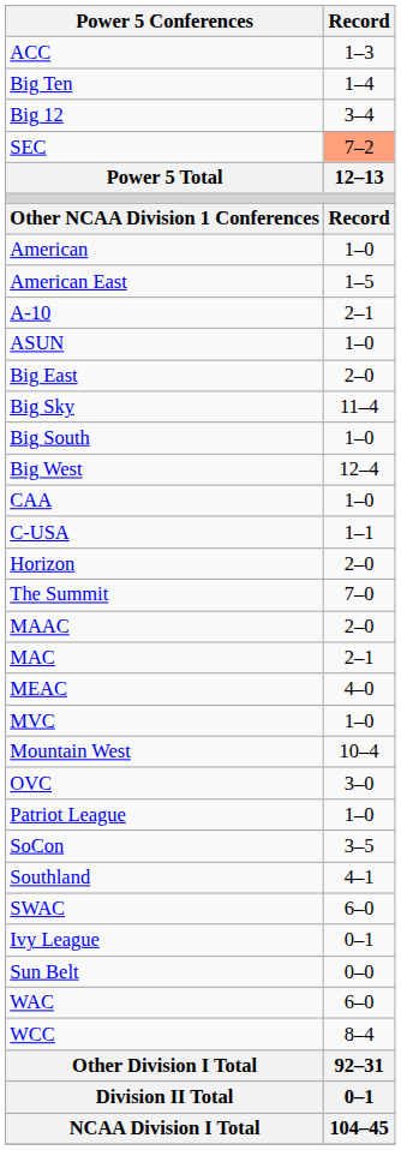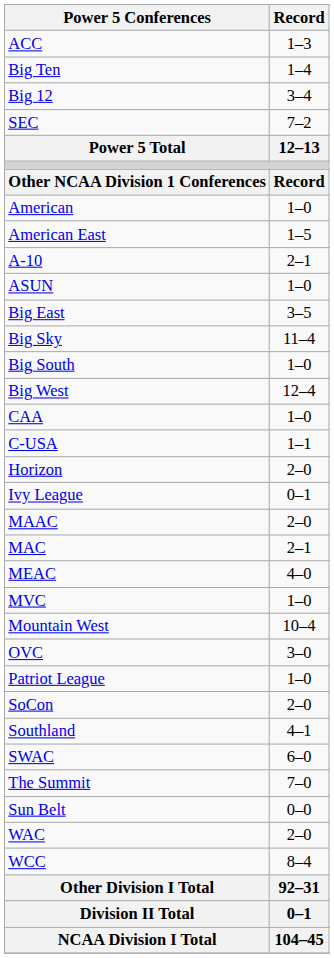SEC | Record: lightsalmon background -> no background
Big East | Record: 2–0 -> 3–5
rows swapped: Ivy League <-> The Summit
SoCon | Record: 3–5 -> 2–0
WAC | Record: 6–0 -> 2–0
